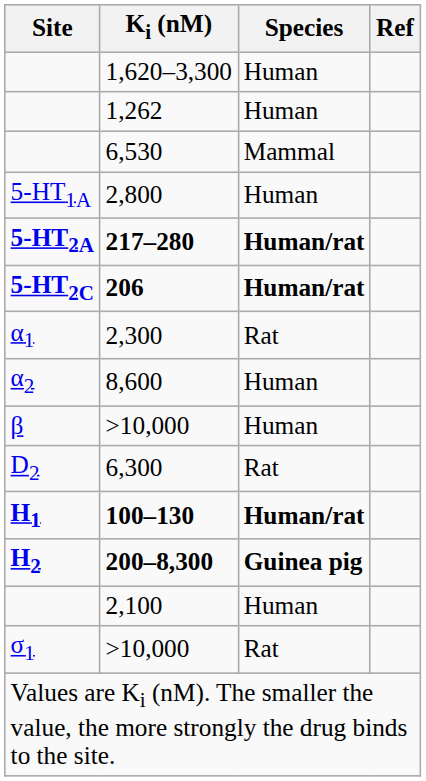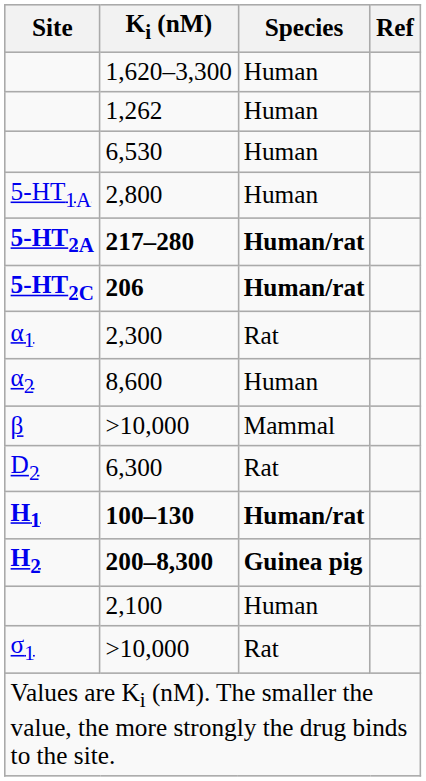6,530 | Species: Mammal -> Human
β / >10,000 | Species: Human -> Mammal
